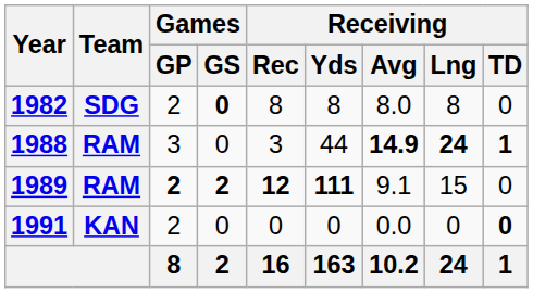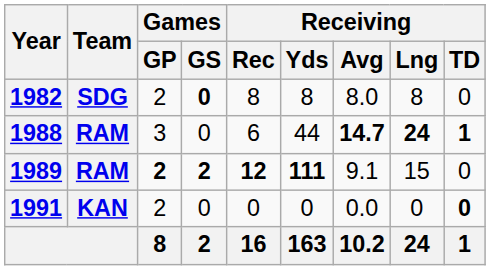1988 | Receiving / Rec: 3 -> 6
1988 | Receiving / Avg: 14.9 -> 14.7
